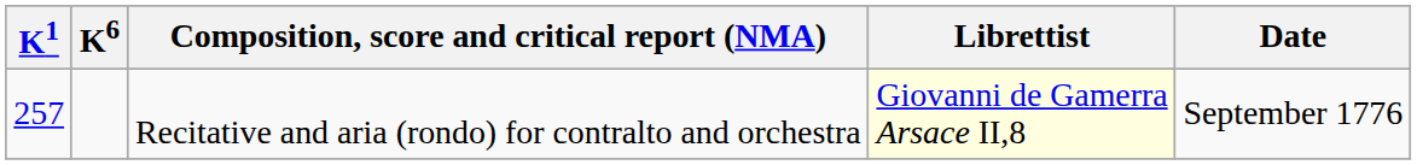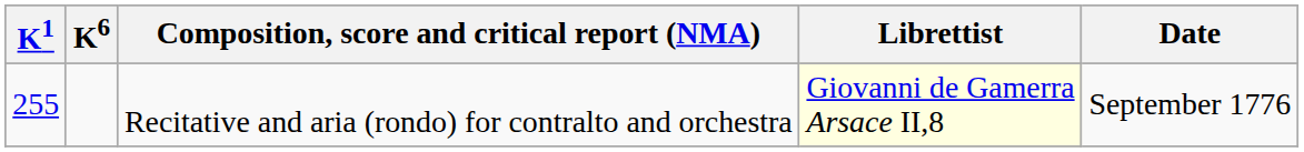Recitative and aria (rondo) for contralto and orchestra | K1: 257 -> 255
